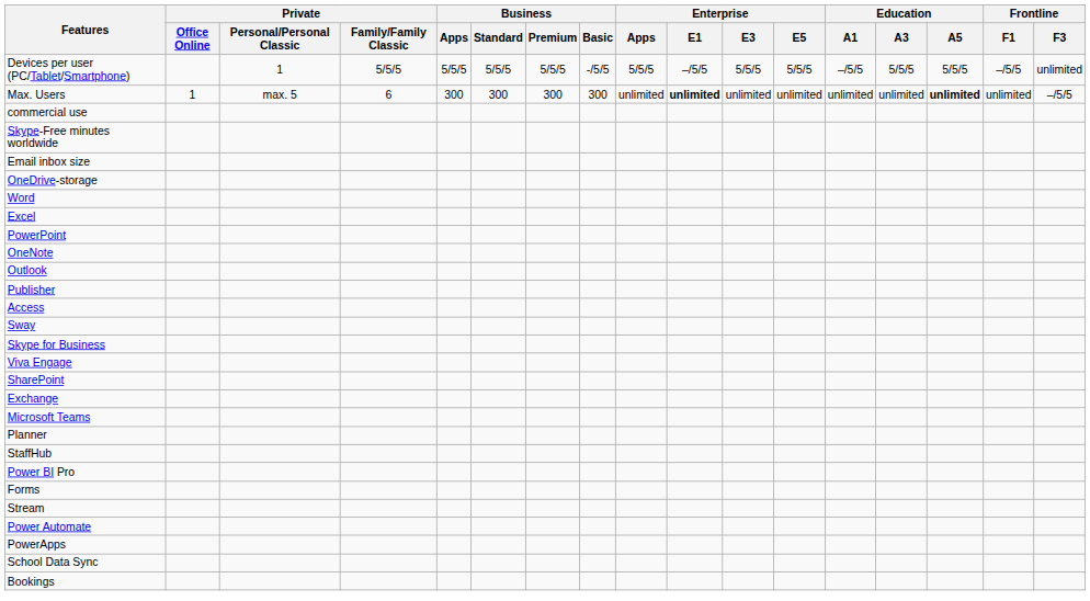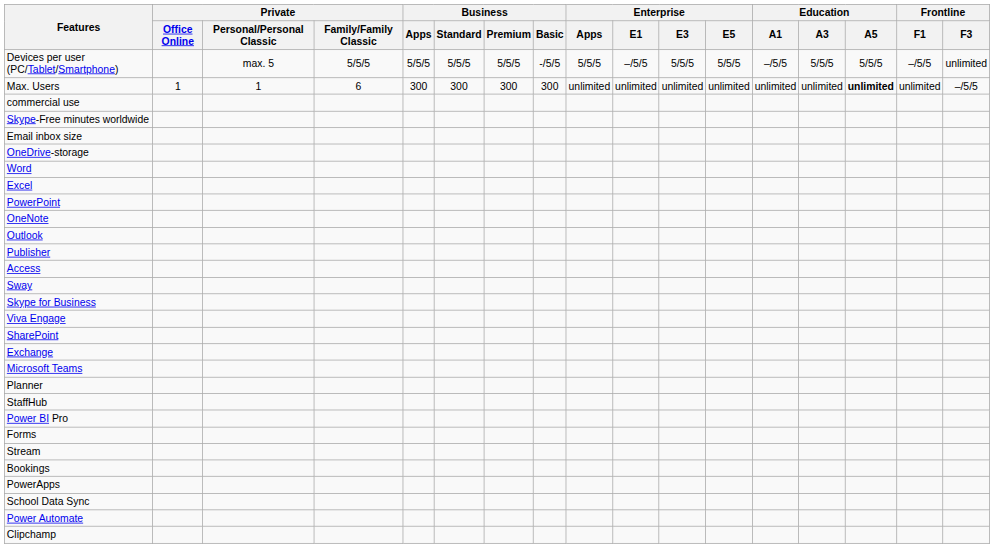Devices per user (PC/Tablet/Smartphone) | Private / Personal/Personal Classic: 1 -> max. 5
Max. Users | Private / Personal/Personal Classic: max. 5 -> 1
Max. Users | Enterprise / E1: bold -> normal
rows swapped: Power Automate <-> Bookings
+ row: Clipchamp
